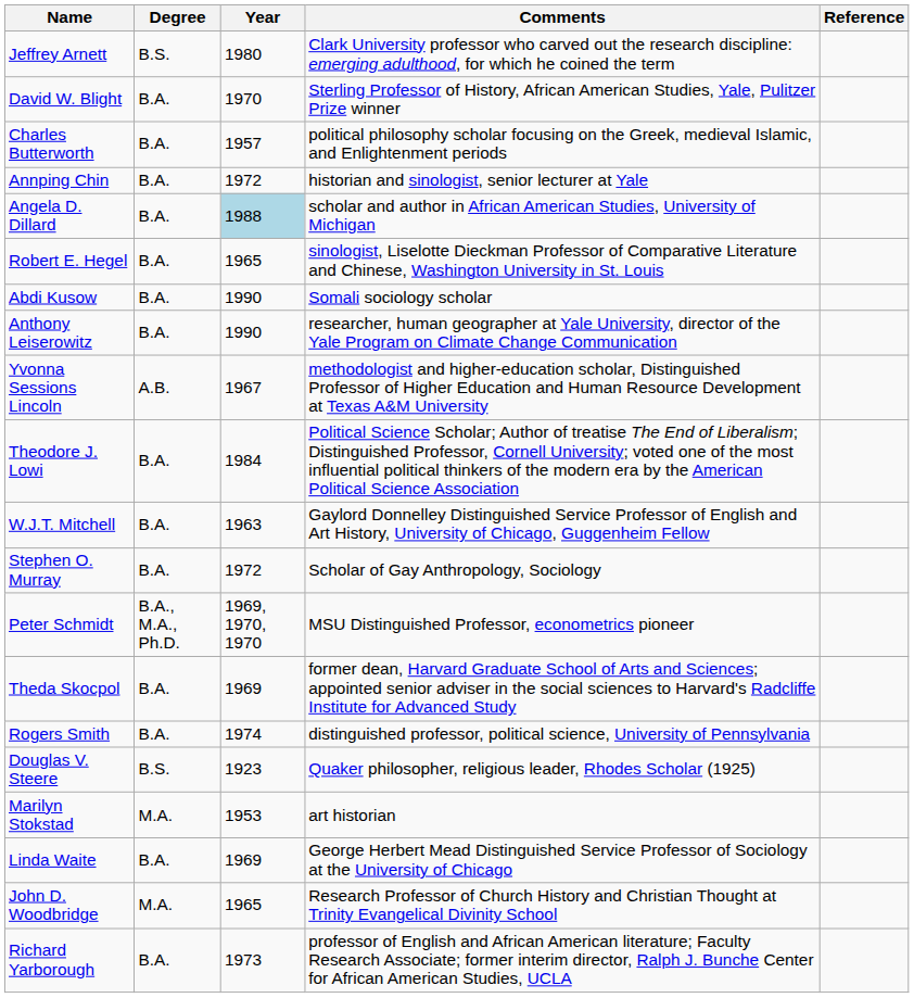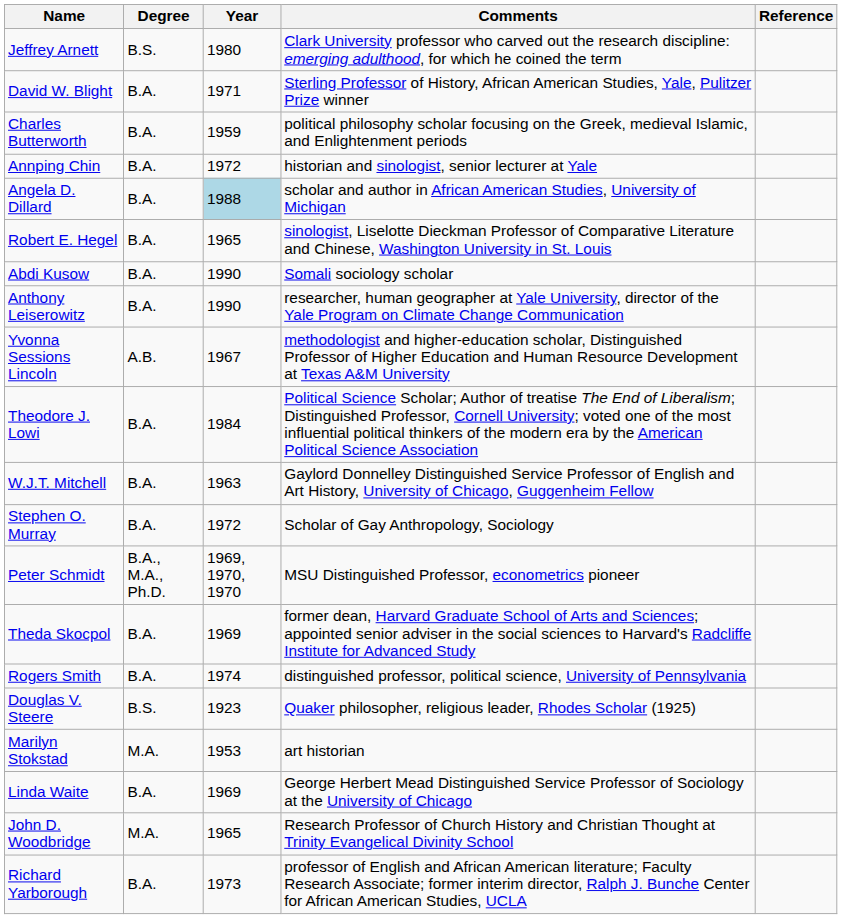David W. Blight | Year: 1970 -> 1971
Charles Butterworth | Year: 1957 -> 1959
